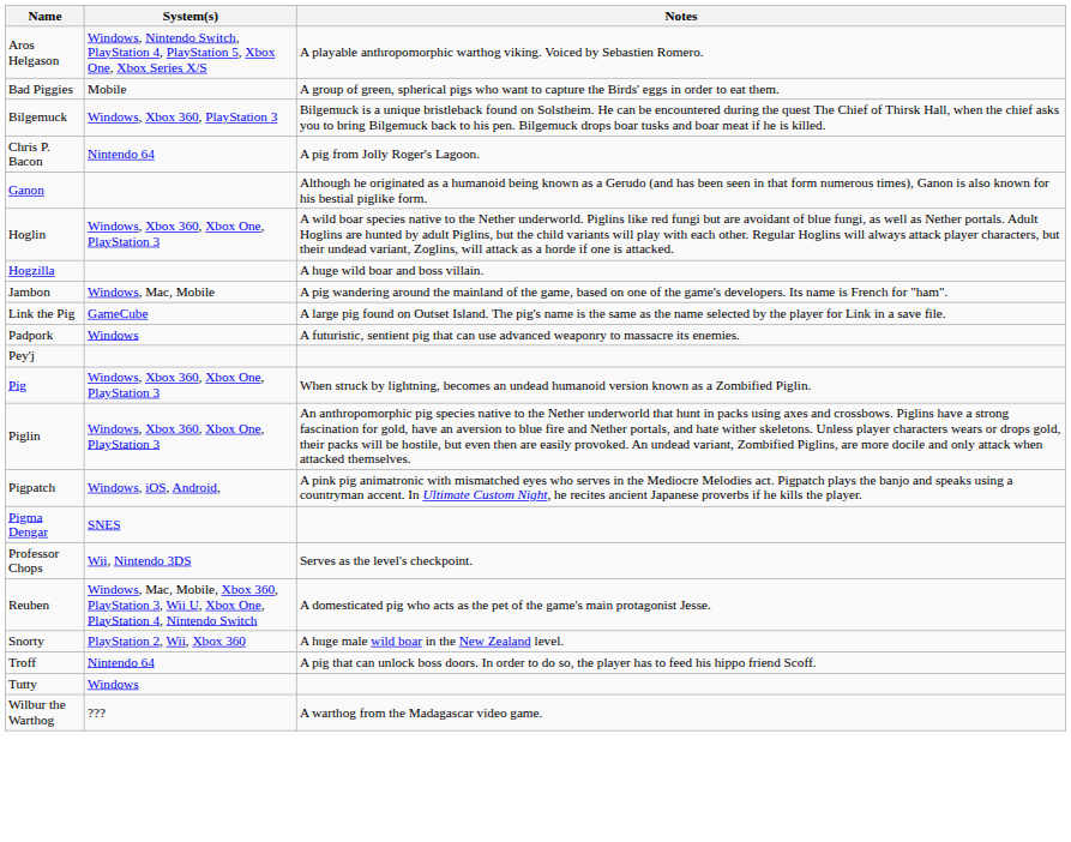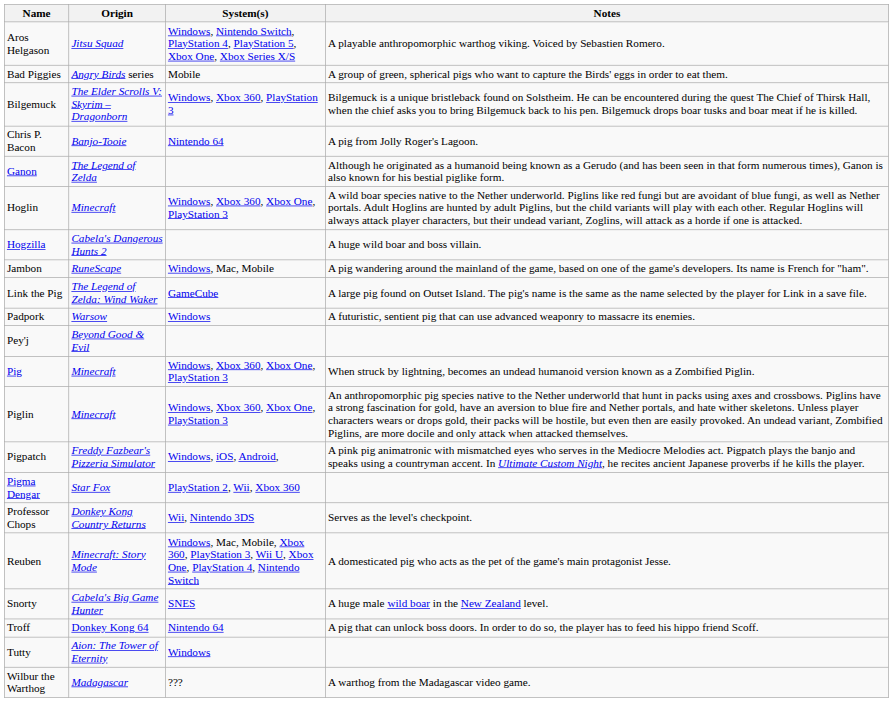+ column: Origin | Jitsu Squad | Angry Birds series | The Elder Scrolls V: Skyrim – Dragonborn | Banjo-Tooie | The Legend of Zelda | Minecraft | Cabela's Dangerous Hunts 2 | RuneScape | The Legend of Zelda: Wind Waker | Warsow | Beyond Good & Evil | Minecraft | Minecraft | Freddy Fazbear's Pizzeria Simulator | Star Fox | Donkey Kong Country Returns | Minecraft: Story Mode | Cabela's Big Game Hunter | Donkey Kong 64 | Aion: The Tower of Eternity | Madagascar
Pigma Dengar | System(s): SNES -> PlayStation 2, Wii, Xbox 360
Snorty | System(s): PlayStation 2, Wii, Xbox 360 -> SNES
